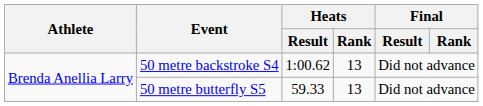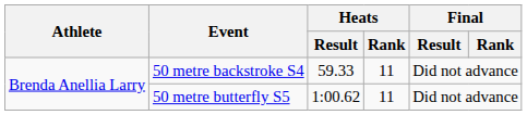50 metre backstroke S4 | Heats / Result: 1:00.62 -> 59.33
50 metre backstroke S4 | Heats / Rank: 13 -> 11
50 metre butterfly S5 | Heats / Result: 59.33 -> 1:00.62
50 metre butterfly S5 | Heats / Rank: 13 -> 11
